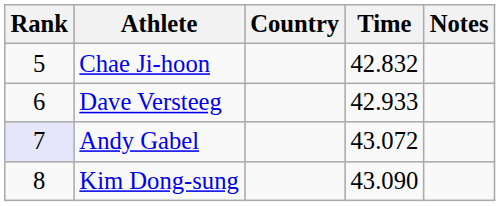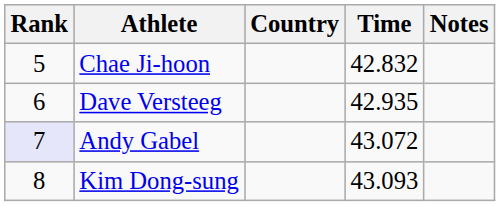Dave Versteeg | Time: 42.933 -> 42.935
Kim Dong-sung | Time: 43.090 -> 43.093
